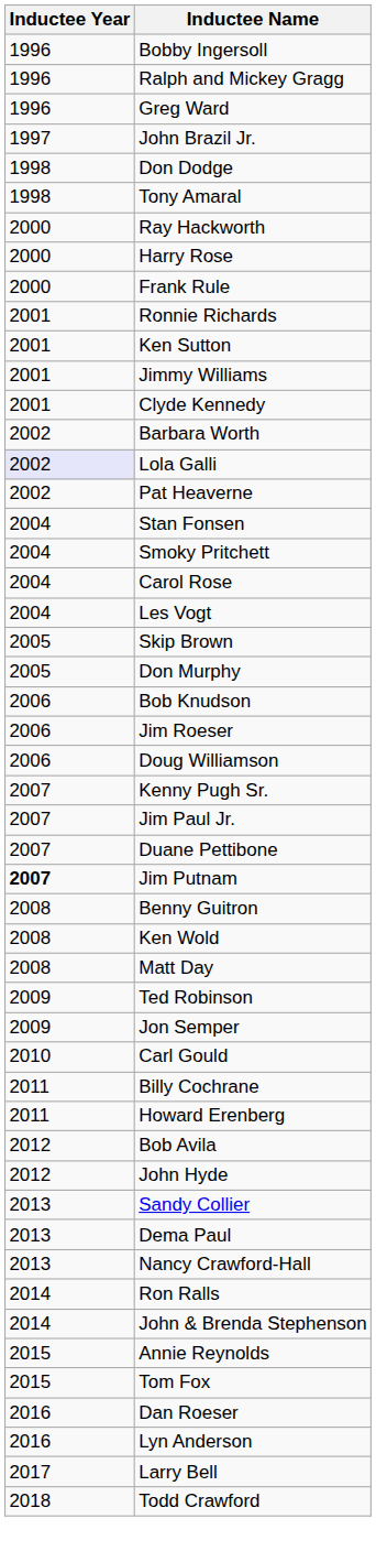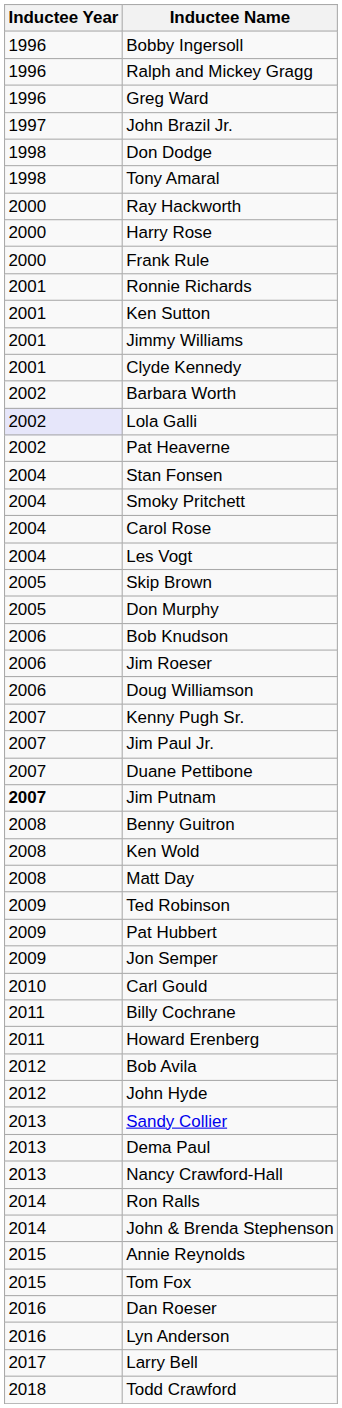+ row: 2009 | Pat Hubbert
